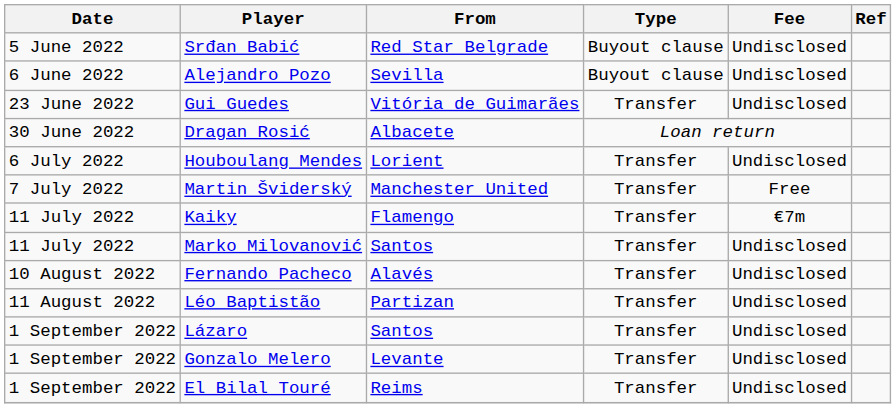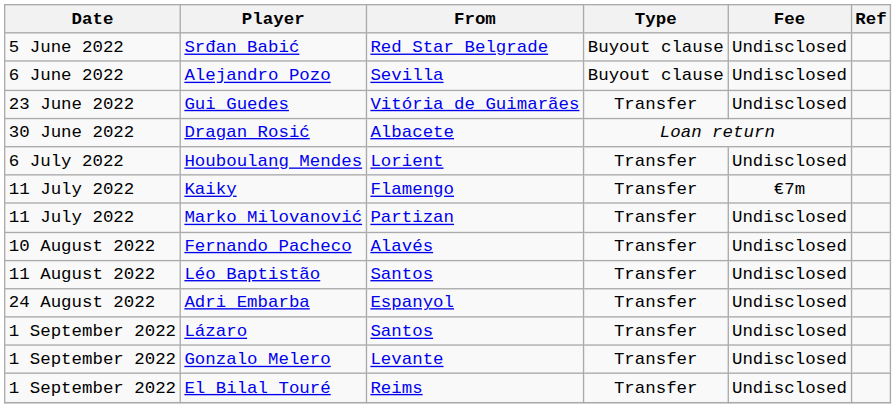- row: 7 July 2022 | Martin Šviderský | Manchester United | Transfer | Free
Marko Milovanović | From: Santos -> Partizan
Léo Baptistão | From: Partizan -> Santos
+ row: 24 August 2022 | Adri Embarba | Espanyol | Transfer | Undisclosed
